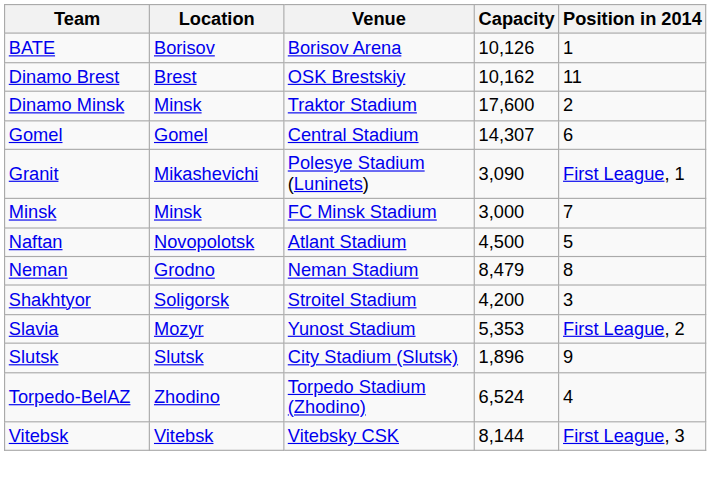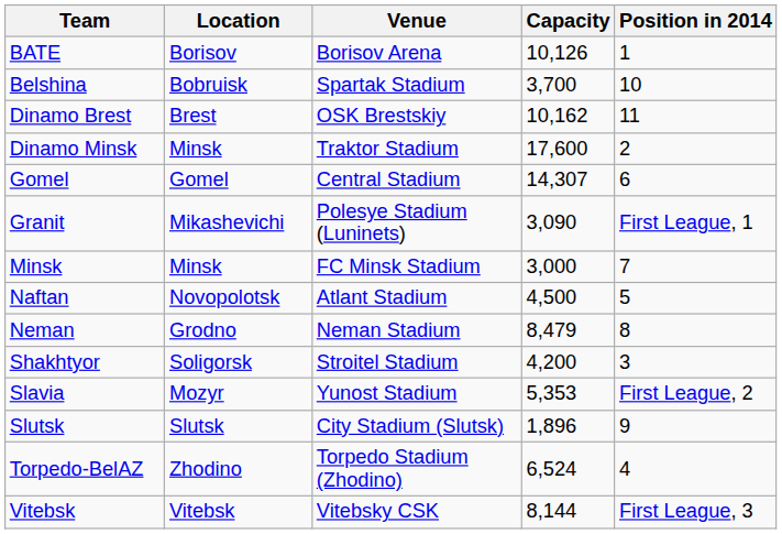+ row: Belshina | Bobruisk | Spartak Stadium | 3,700 | 10
